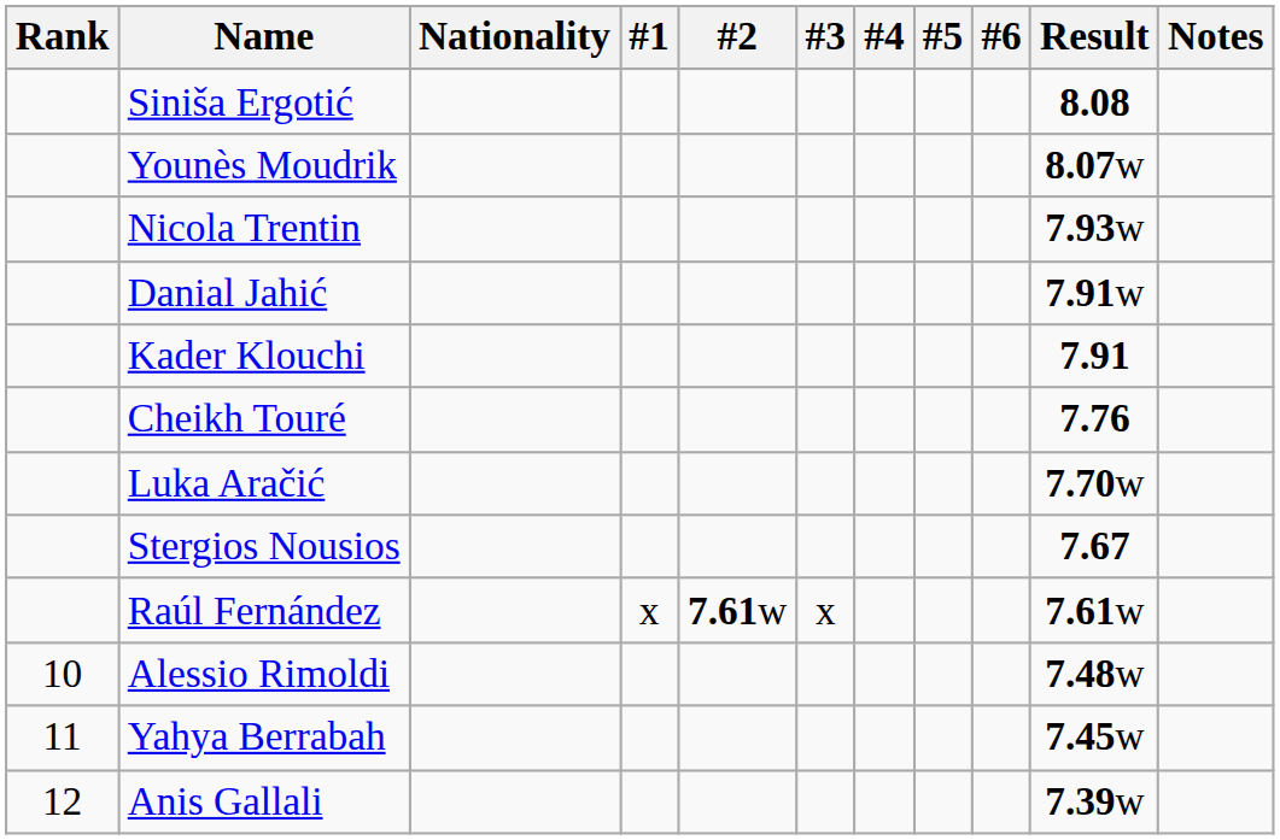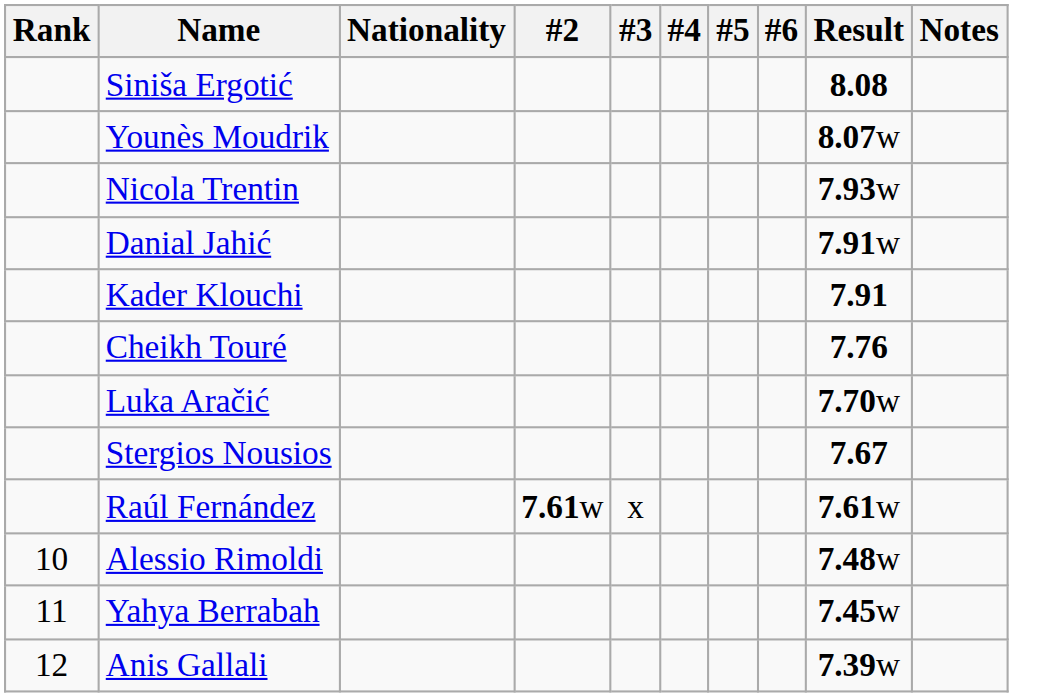- column: #1 | x
